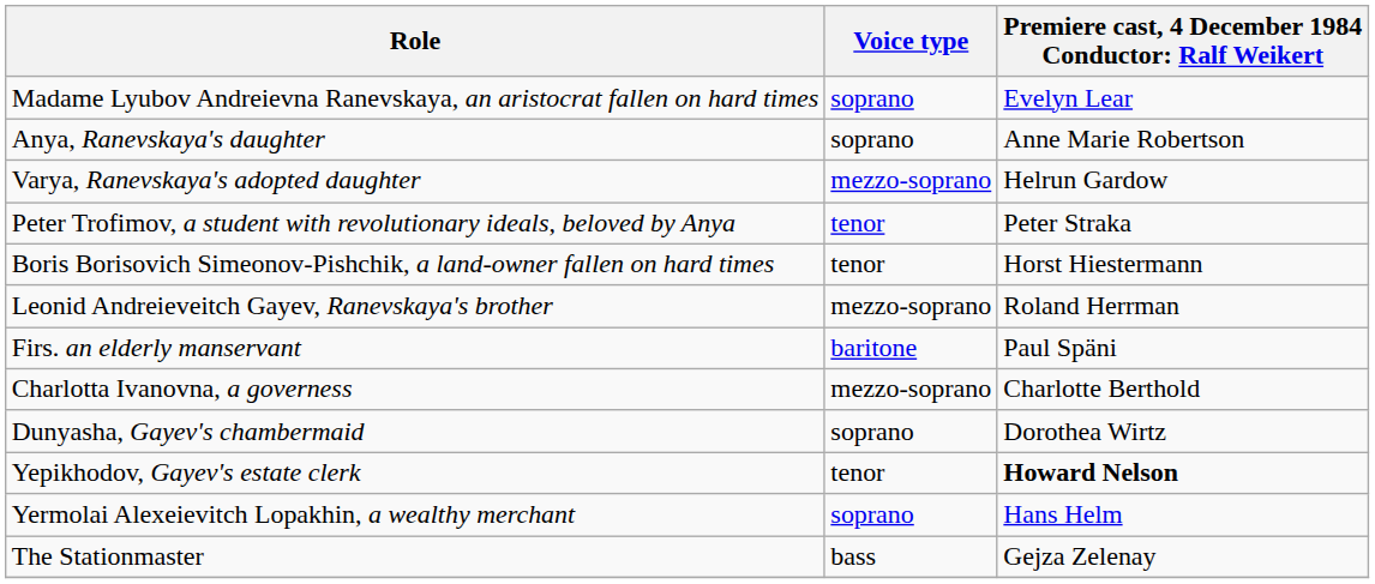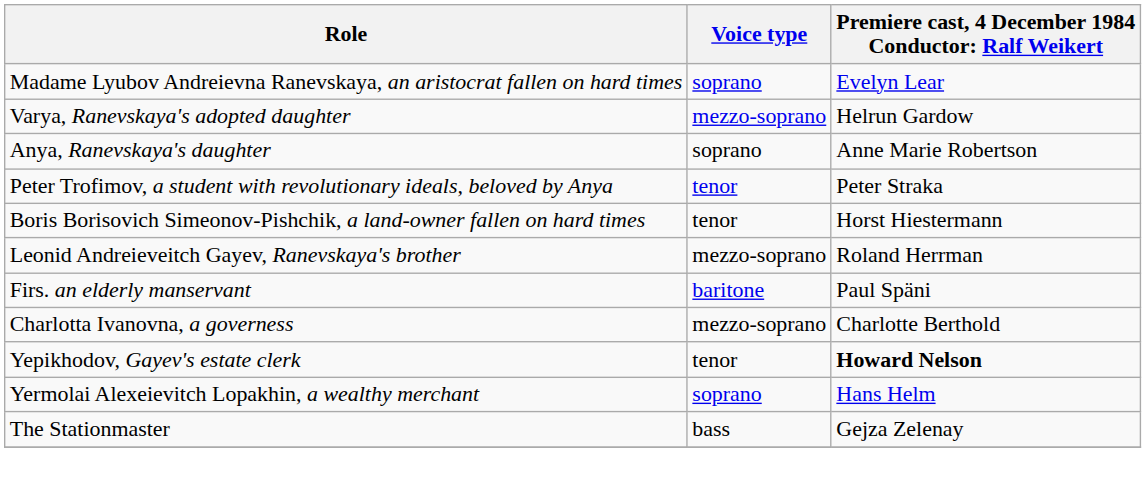rows swapped: Anya, Ranevskaya's daughter <-> Varya, Ranevskaya's adopted daughter
- row: Dunyasha, Gayev's chambermaid | soprano | Dorothea Wirtz
